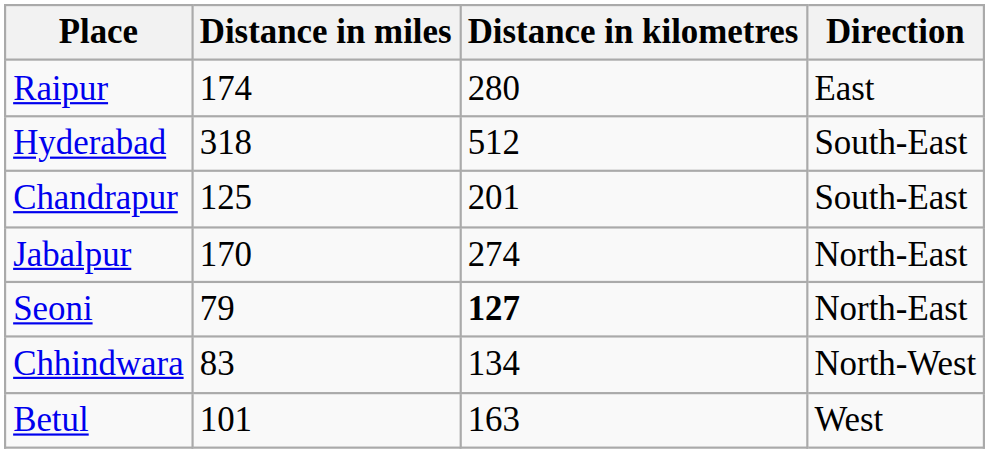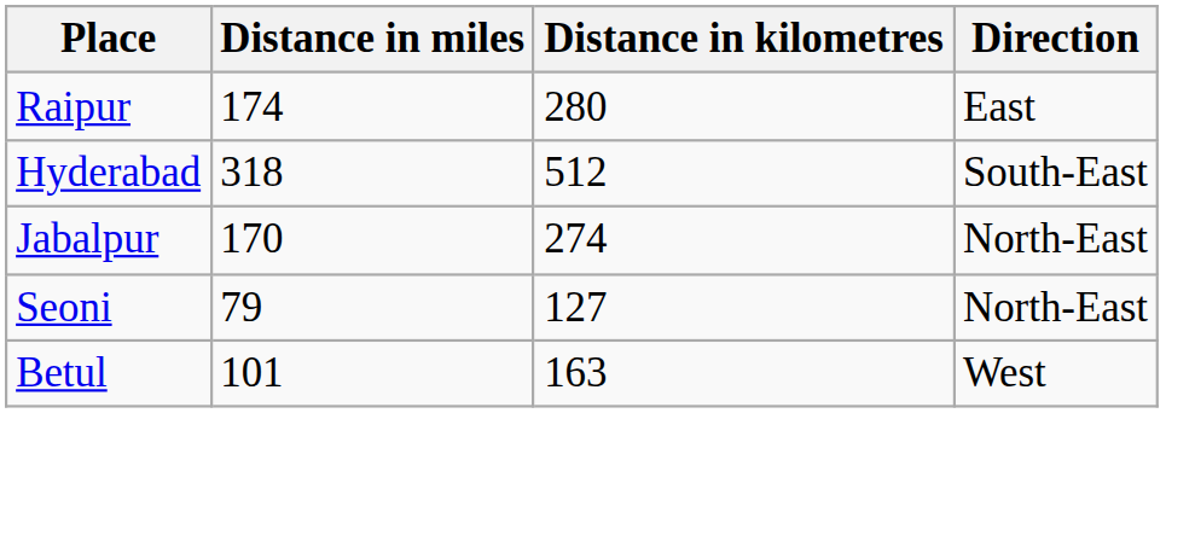- row: Chandrapur | 125 | 201 | South-East
Seoni | Distance in kilometres: bold -> normal
- row: Chhindwara | 83 | 134 | North-West
